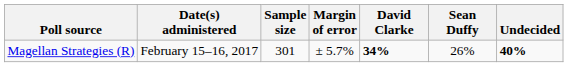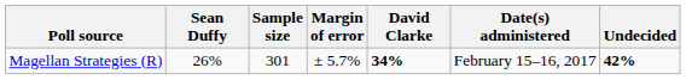columns swapped: Date(s) administered <-> Sean Duffy
Magellan Strategies (R) | Undecided: 40% -> 42%
